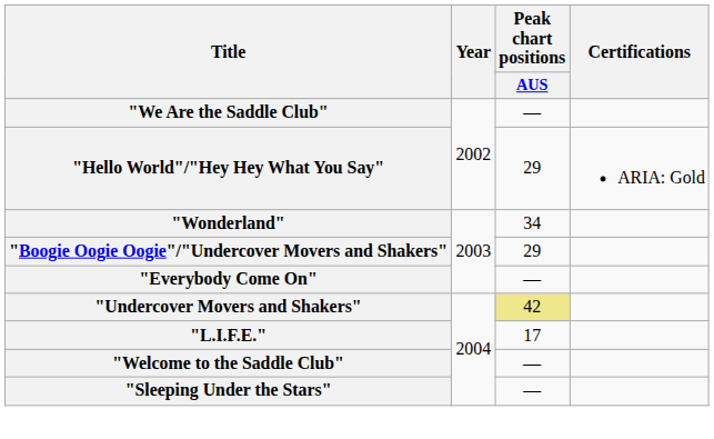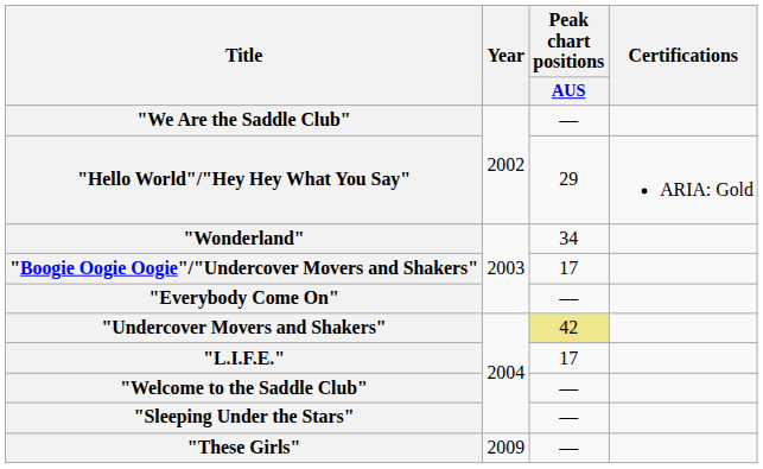"Boogie Oogie Oogie"/"Undercover Movers and Shakers" | Peak chart positions / AUS: 29 -> 17
+ row: "These Girls" | 2009 | —
